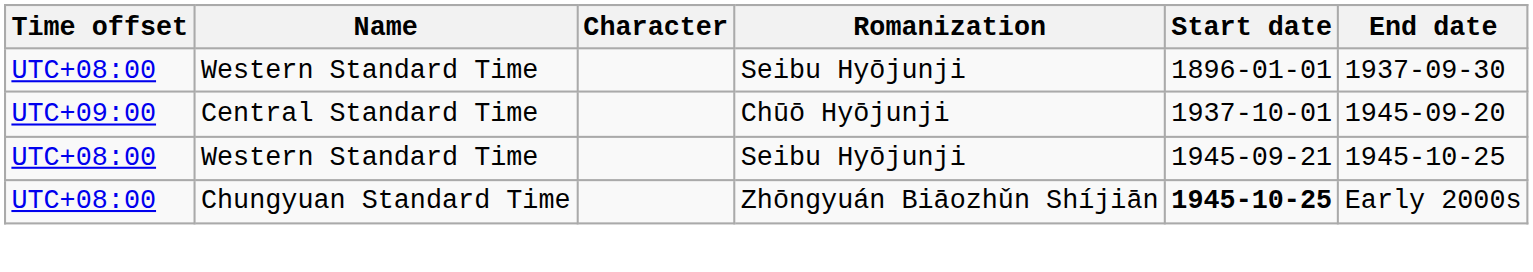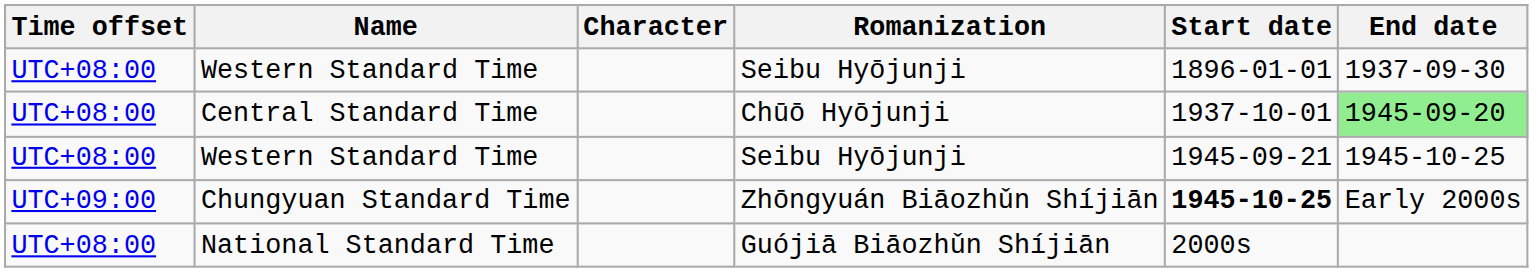Central Standard Time | Time offset: UTC+09:00 -> UTC+08:00
Central Standard Time | End date: no background -> lightgreen background
Chungyuan Standard Time | Time offset: UTC+08:00 -> UTC+09:00
+ row: UTC+08:00 | National Standard Time | Guójiā Biāozhǔn Shíjiān | 2000s
